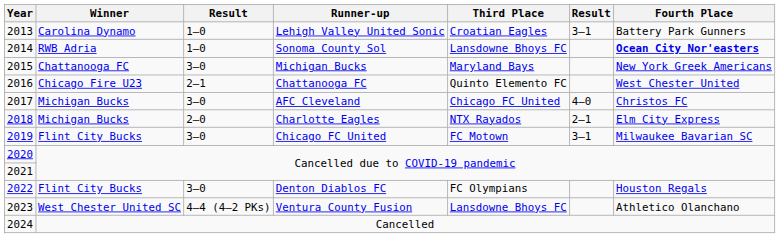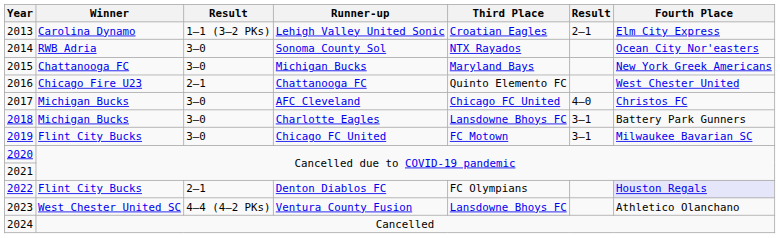Lehigh Valley United Sonic | column 3: 1–0 -> 1–1 (3–2 PKs)
Lehigh Valley United Sonic | column 6: 3–1 -> 2–1
Lehigh Valley United Sonic | Fourth Place: Battery Park Gunners -> Elm City Express
Sonoma County Sol | column 3: 1–0 -> 3–0
Sonoma County Sol | Third Place: Lansdowne Bhoys FC -> NTX Rayados
Sonoma County Sol | Fourth Place: bold -> normal
Charlotte Eagles | column 3: 2–0 -> 3–0
Charlotte Eagles | Third Place: NTX Rayados -> Lansdowne Bhoys FC
Charlotte Eagles | column 6: 2–1 -> 3–1
Charlotte Eagles | Fourth Place: Elm City Express -> Battery Park Gunners
Denton Diablos FC | column 3: 3–0 -> 2–1
Denton Diablos FC | Fourth Place: no background -> lavender background
